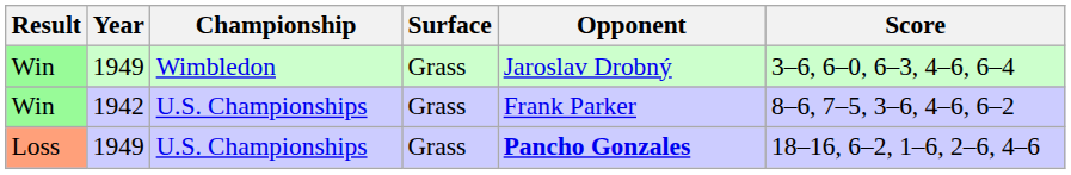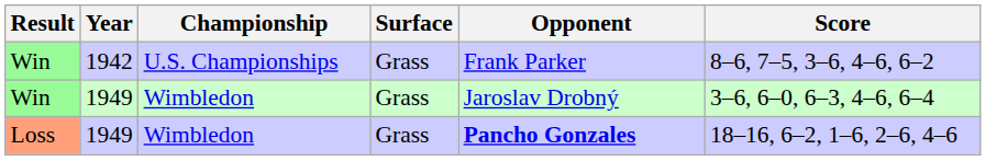rows swapped: Win / 1942 <-> Win / 1949
Loss | Championship: U.S. Championships -> Wimbledon
